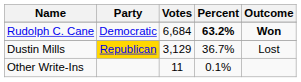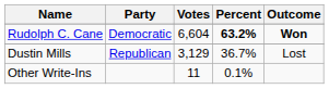Rudolph C. Cane | Votes: 6,684 -> 6,604
Dustin Mills | Party: gold background -> no background
